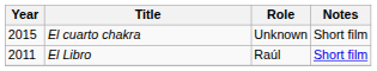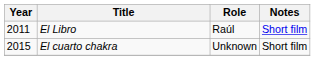rows swapped: El Libro <-> El cuarto chakra
